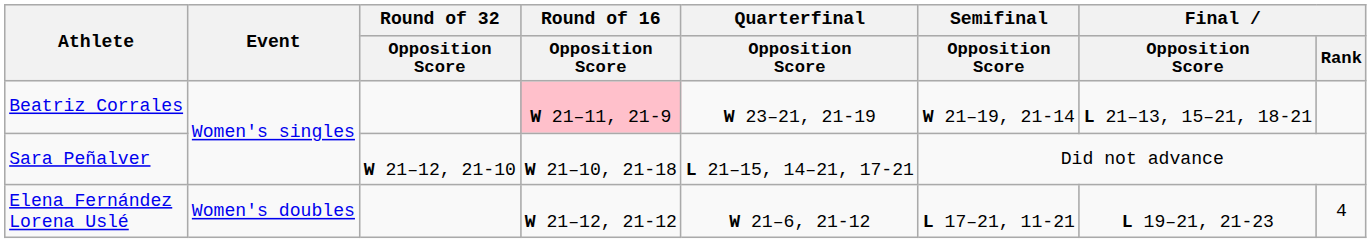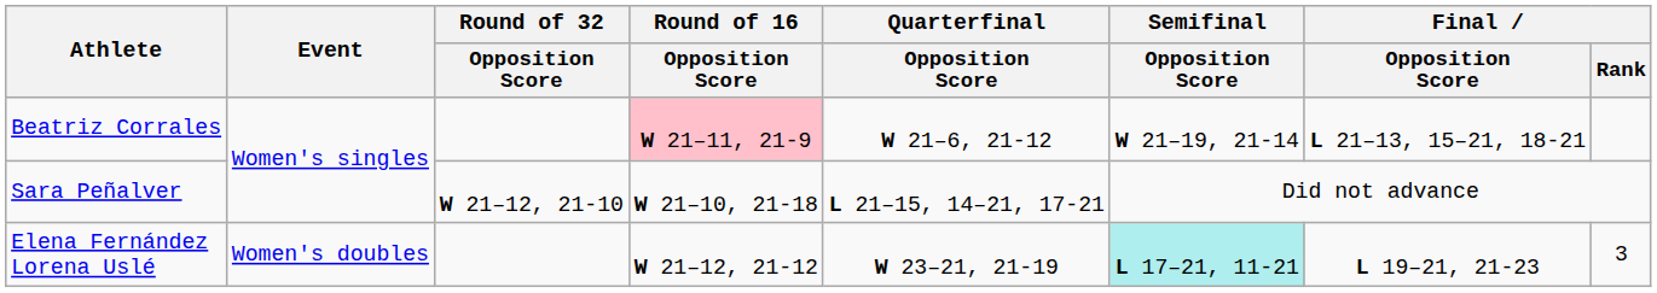Beatriz Corrales | Quarterfinal / Opposition Score: W 23–21, 21-19 -> W 21–6, 21-12
Elena Fernández Lorena Uslé | Quarterfinal / Opposition Score: W 21–6, 21-12 -> W 23–21, 21-19
Elena Fernández Lorena Uslé | Semifinal / Opposition Score: no background -> paleturquoise background
Elena Fernández Lorena Uslé | Final / Rank: 4 -> 3
